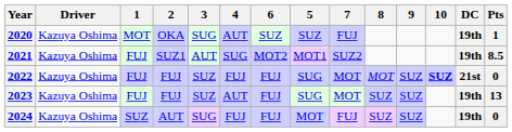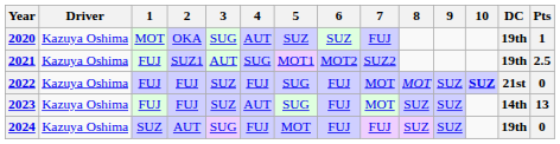columns swapped: 5 <-> 6
2021 | Pts: 8.5 -> 2.5
2023 | DC: 19th -> 14th
